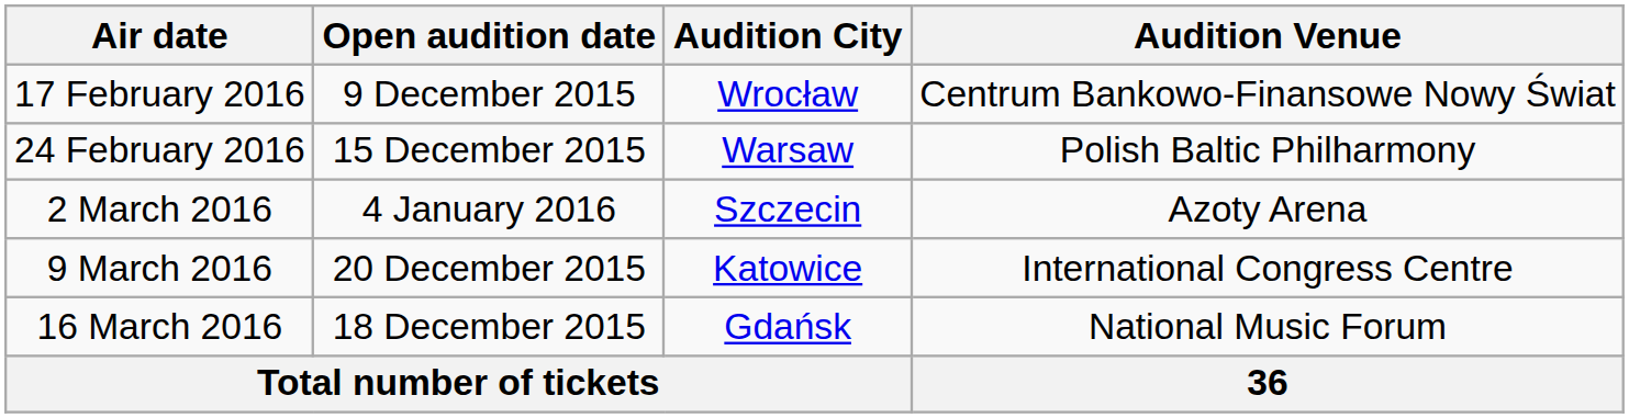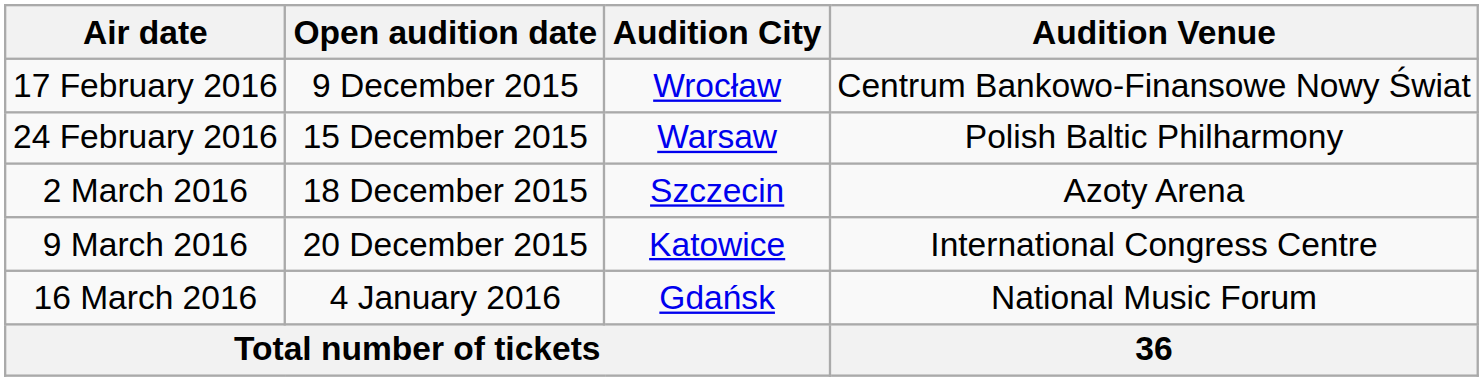2 March 2016 | Open audition date: 4 January 2016 -> 18 December 2015
16 March 2016 | Open audition date: 18 December 2015 -> 4 January 2016
